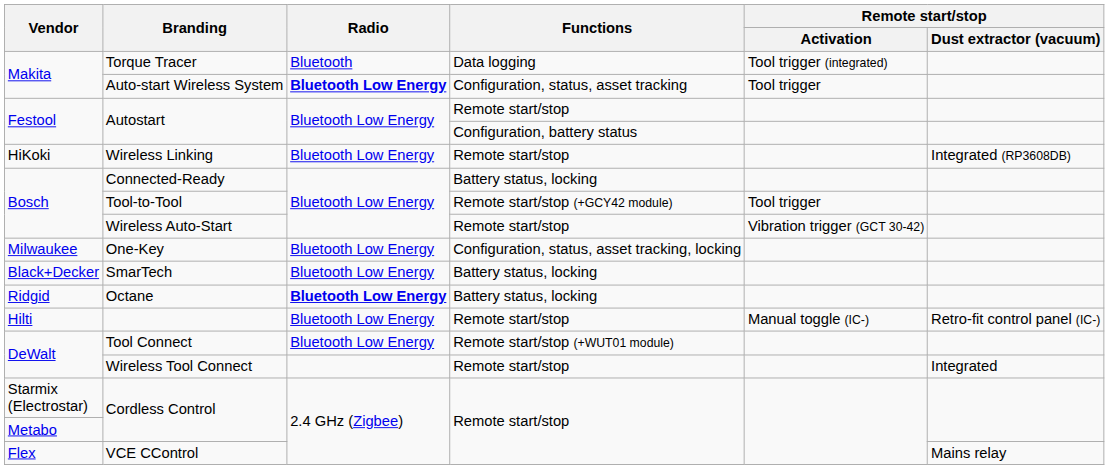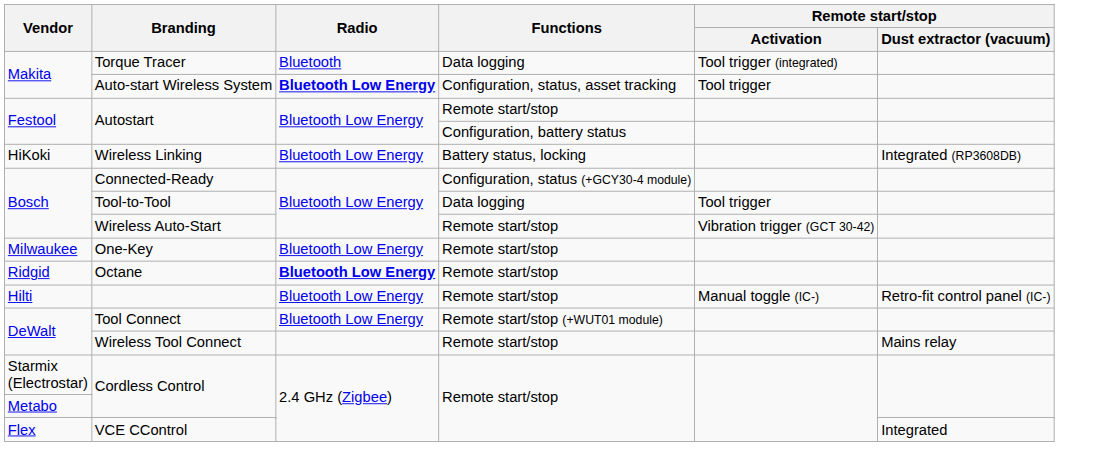Wireless Linking | Functions: Remote start/stop -> Battery status, locking
Connected-Ready | Functions: Battery status, locking -> Configuration, status (+GCY30-4 module)
Tool-to-Tool | Functions: Remote start/stop (+GCY42 module) -> Data logging
One-Key | Functions: Configuration, status, asset tracking, locking -> Remote start/stop
- row: Black+Decker | SmarTech | Bluetooth Low Energy | Battery status, locking
Octane | Functions: Battery status, locking -> Remote start/stop
Wireless Tool Connect | Remote start/stop / Dust extractor (vacuum): Integrated -> Mains relay
VCE CControl | Remote start/stop / Dust extractor (vacuum): Mains relay -> Integrated
